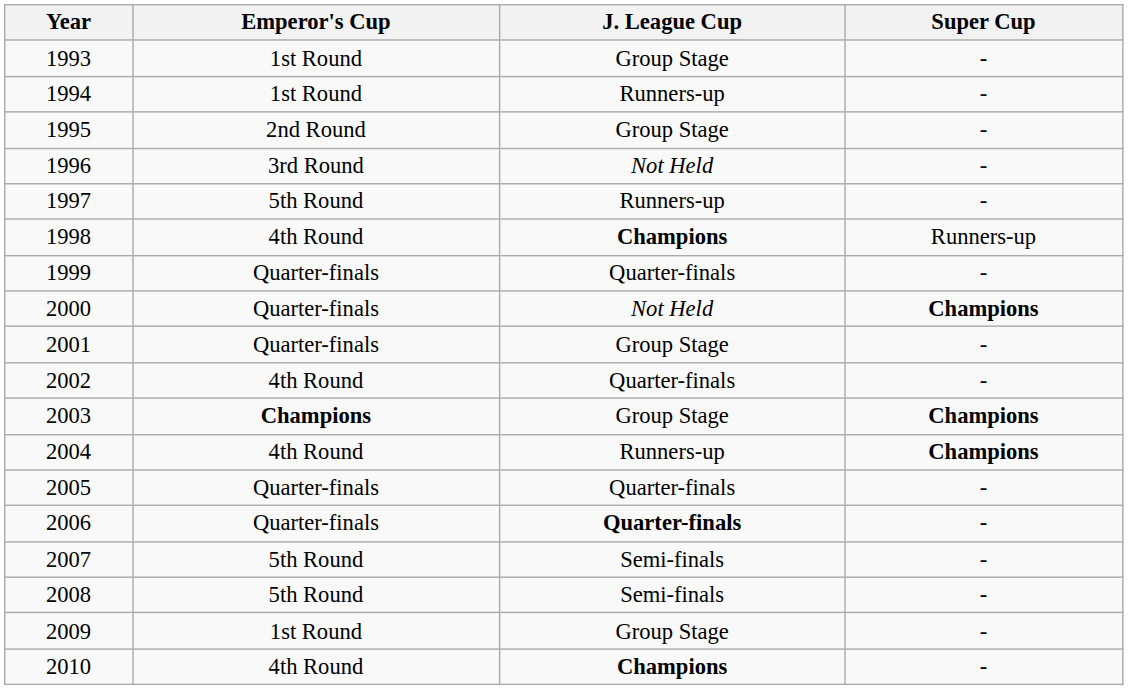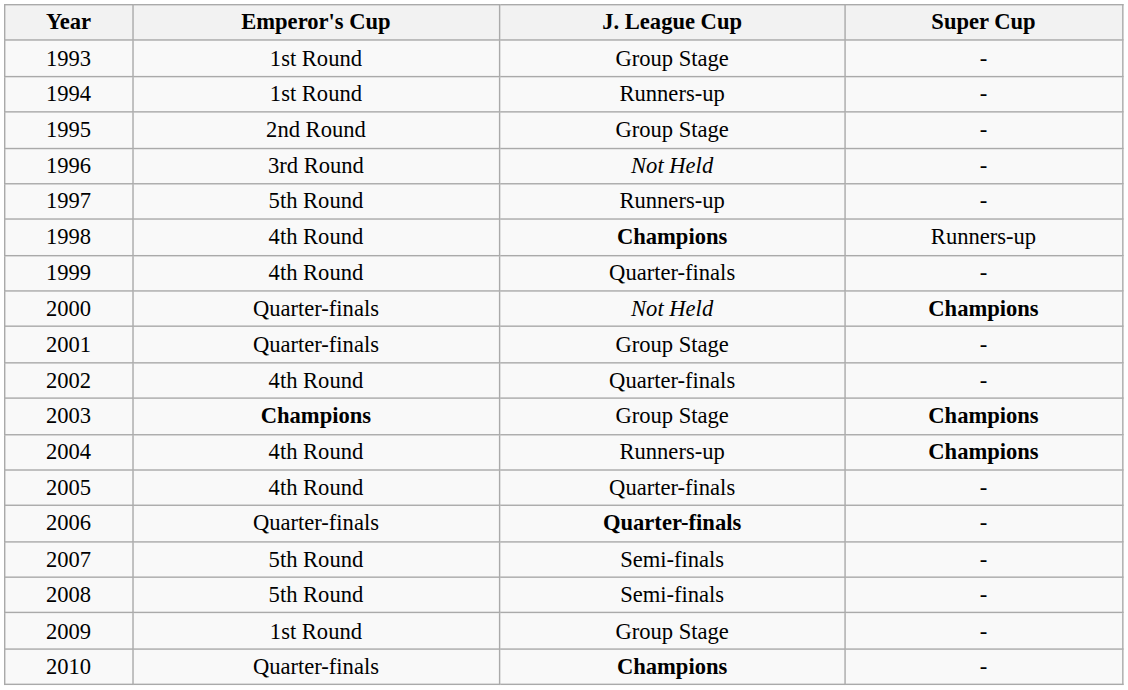1999 | Emperor's Cup: Quarter-finals -> 4th Round
2005 | Emperor's Cup: Quarter-finals -> 4th Round
2010 | Emperor's Cup: 4th Round -> Quarter-finals
